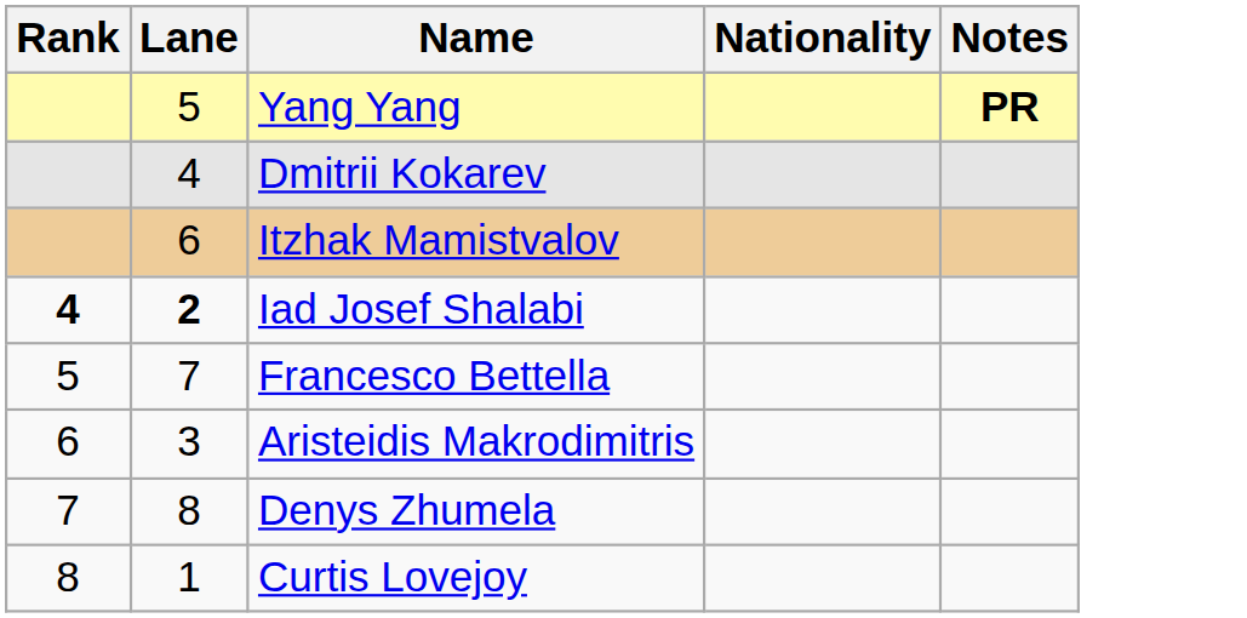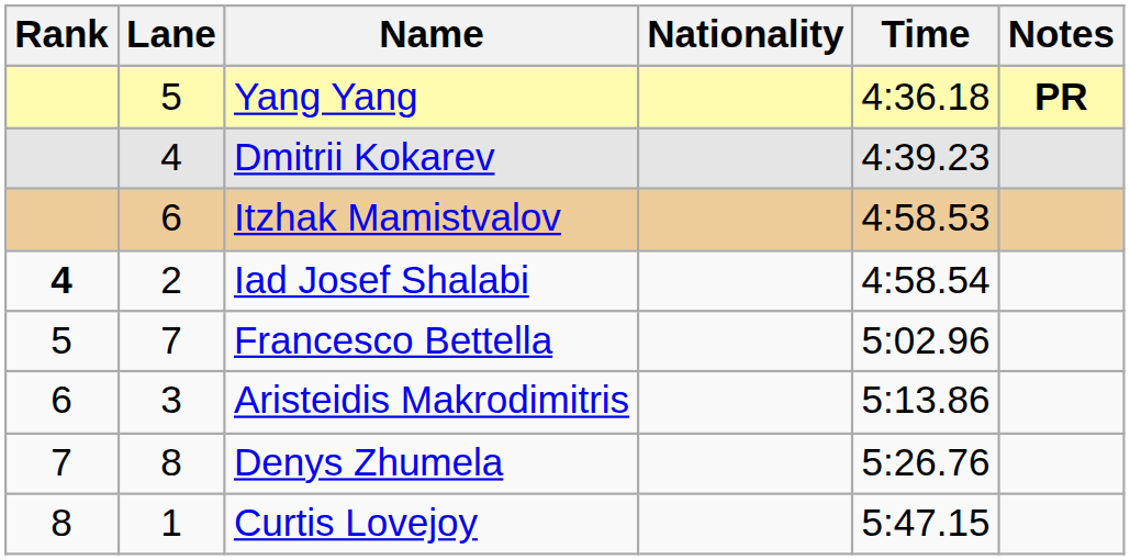+ column: Time | 4:36.18 | 4:39.23 | 4:58.53 | 4:58.54 | 5:02.96 | 5:13.86 | 5:26.76 | 5:47.15
Iad Josef Shalabi | Lane: bold -> normal
